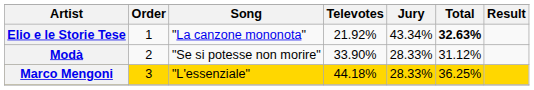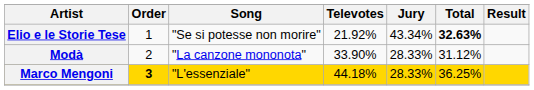Elio e le Storie Tese | Song: "La canzone mononota" -> "Se si potesse non morire"
Modà | Song: "Se si potesse non morire" -> "La canzone mononota"
Marco Mengoni | Order: normal -> bold
